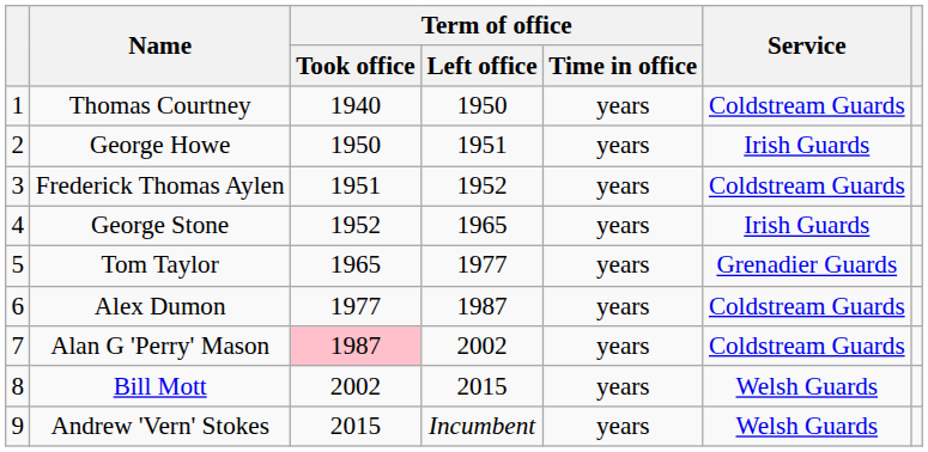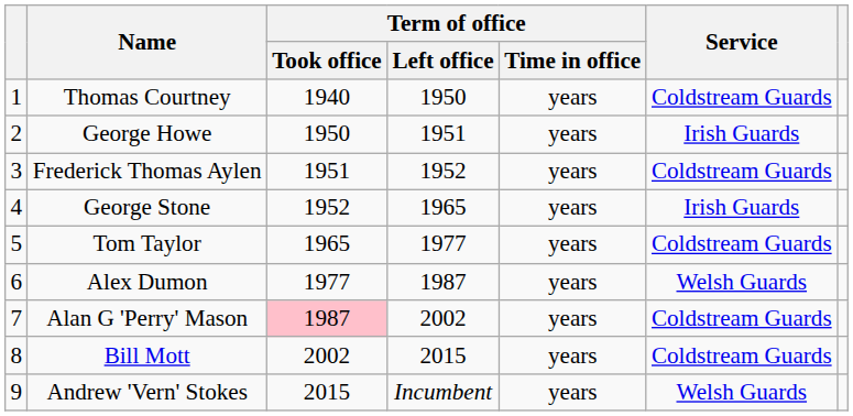Tom Taylor | Service: Grenadier Guards -> Coldstream Guards
Alex Dumon | Service: Coldstream Guards -> Welsh Guards
Bill Mott | Service: Welsh Guards -> Coldstream Guards
